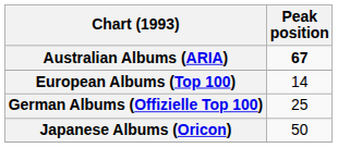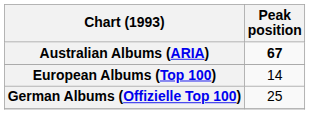- row: Japanese Albums (Oricon) | 50
